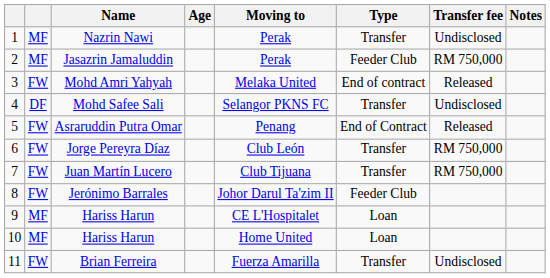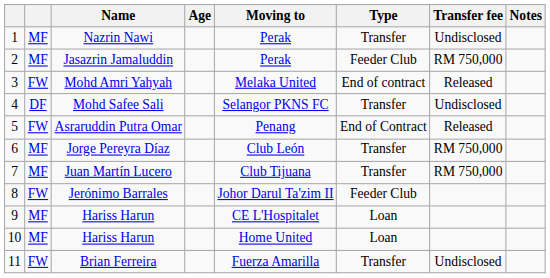Jorge Pereyra Díaz | column 2: FW -> MF
Juan Martín Lucero | column 2: FW -> MF
